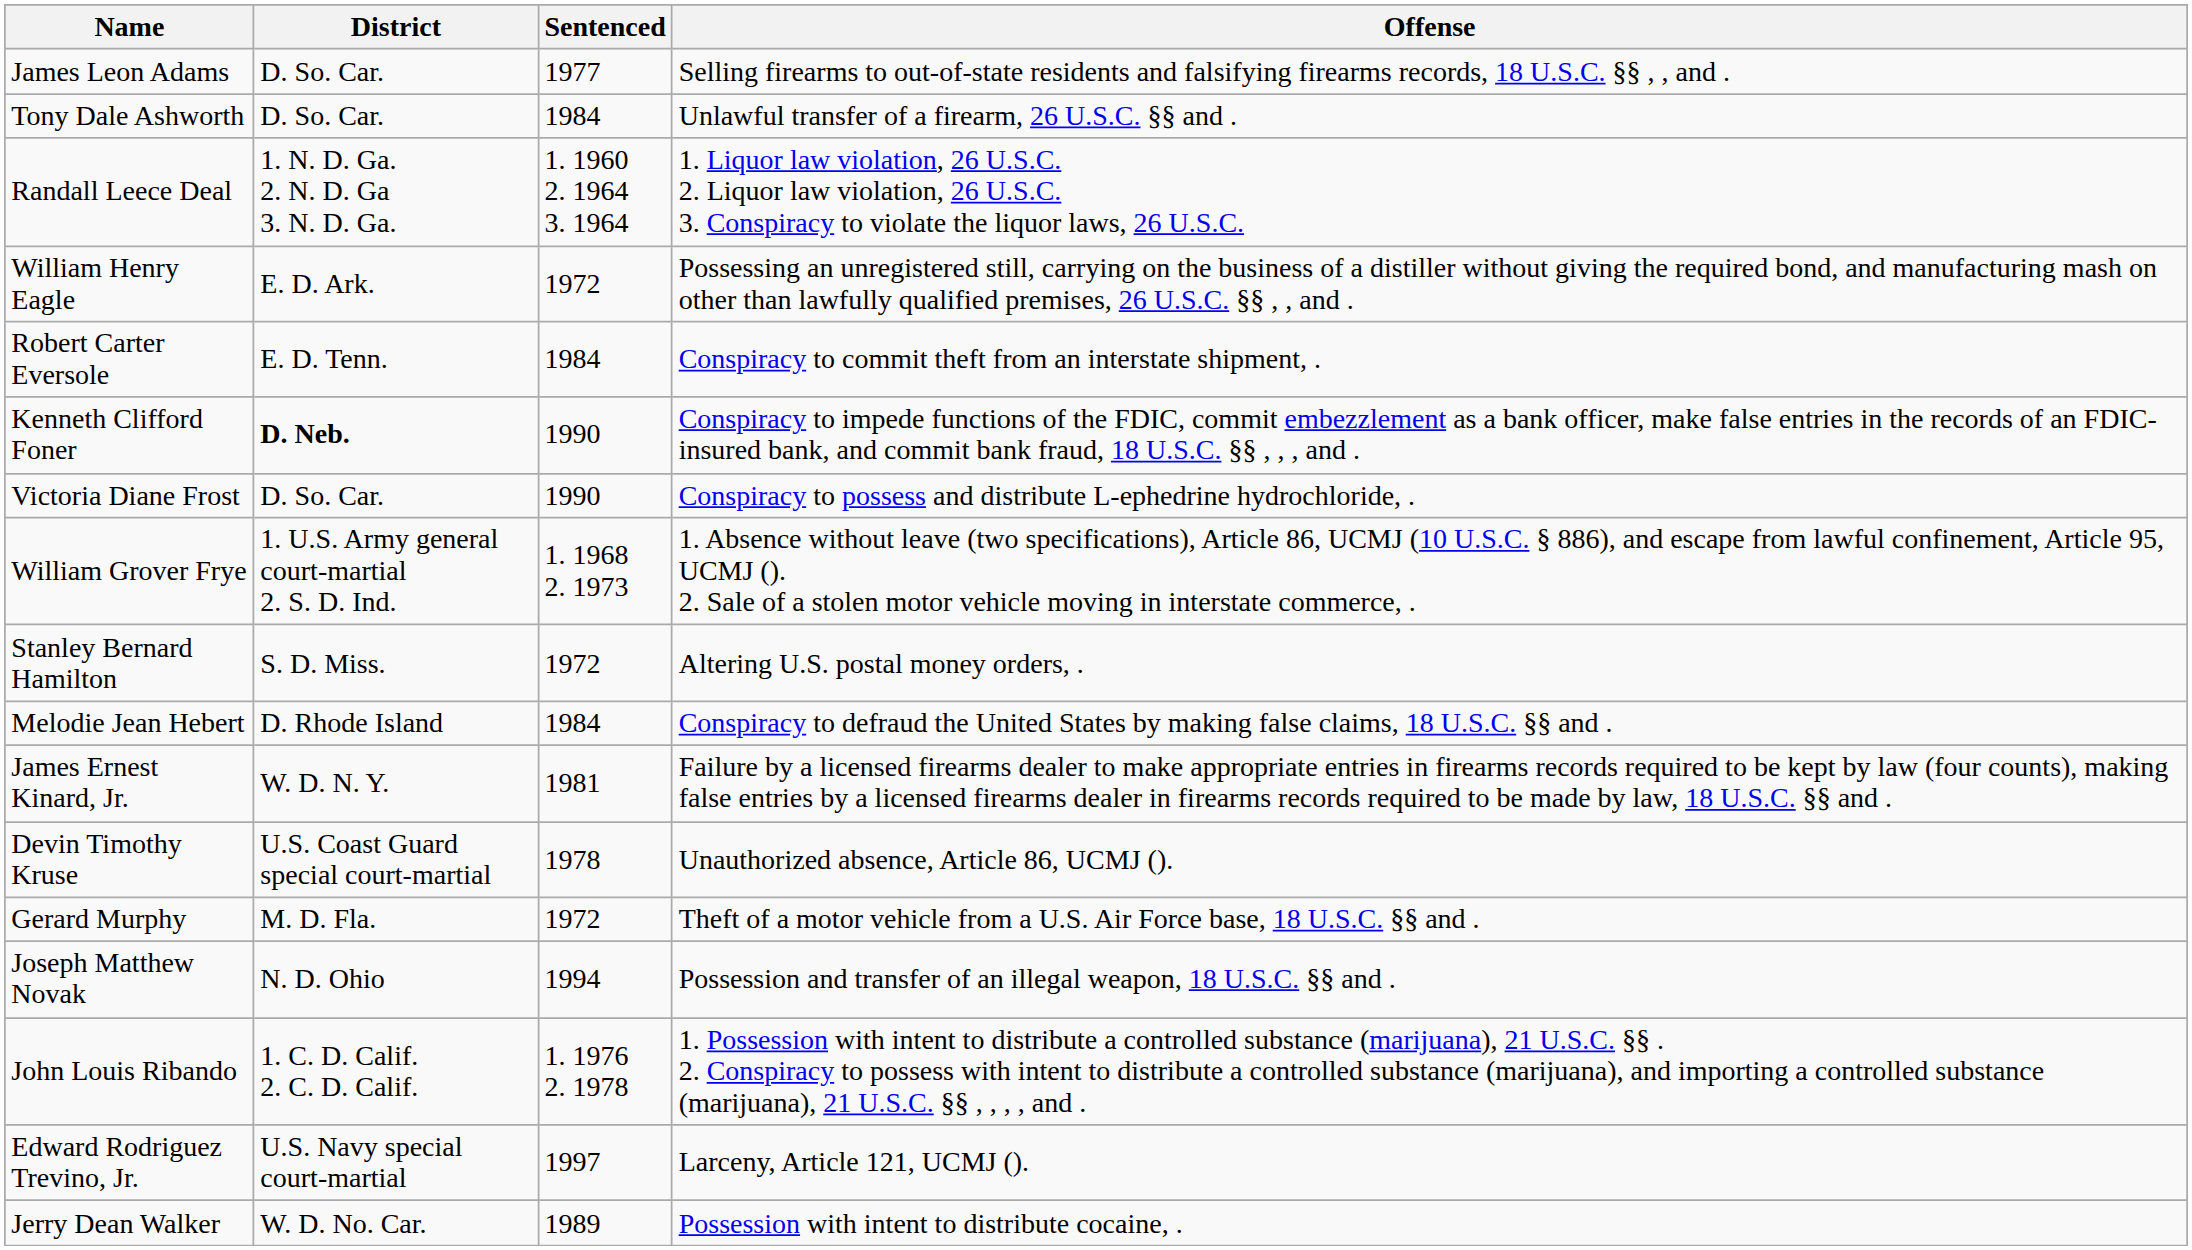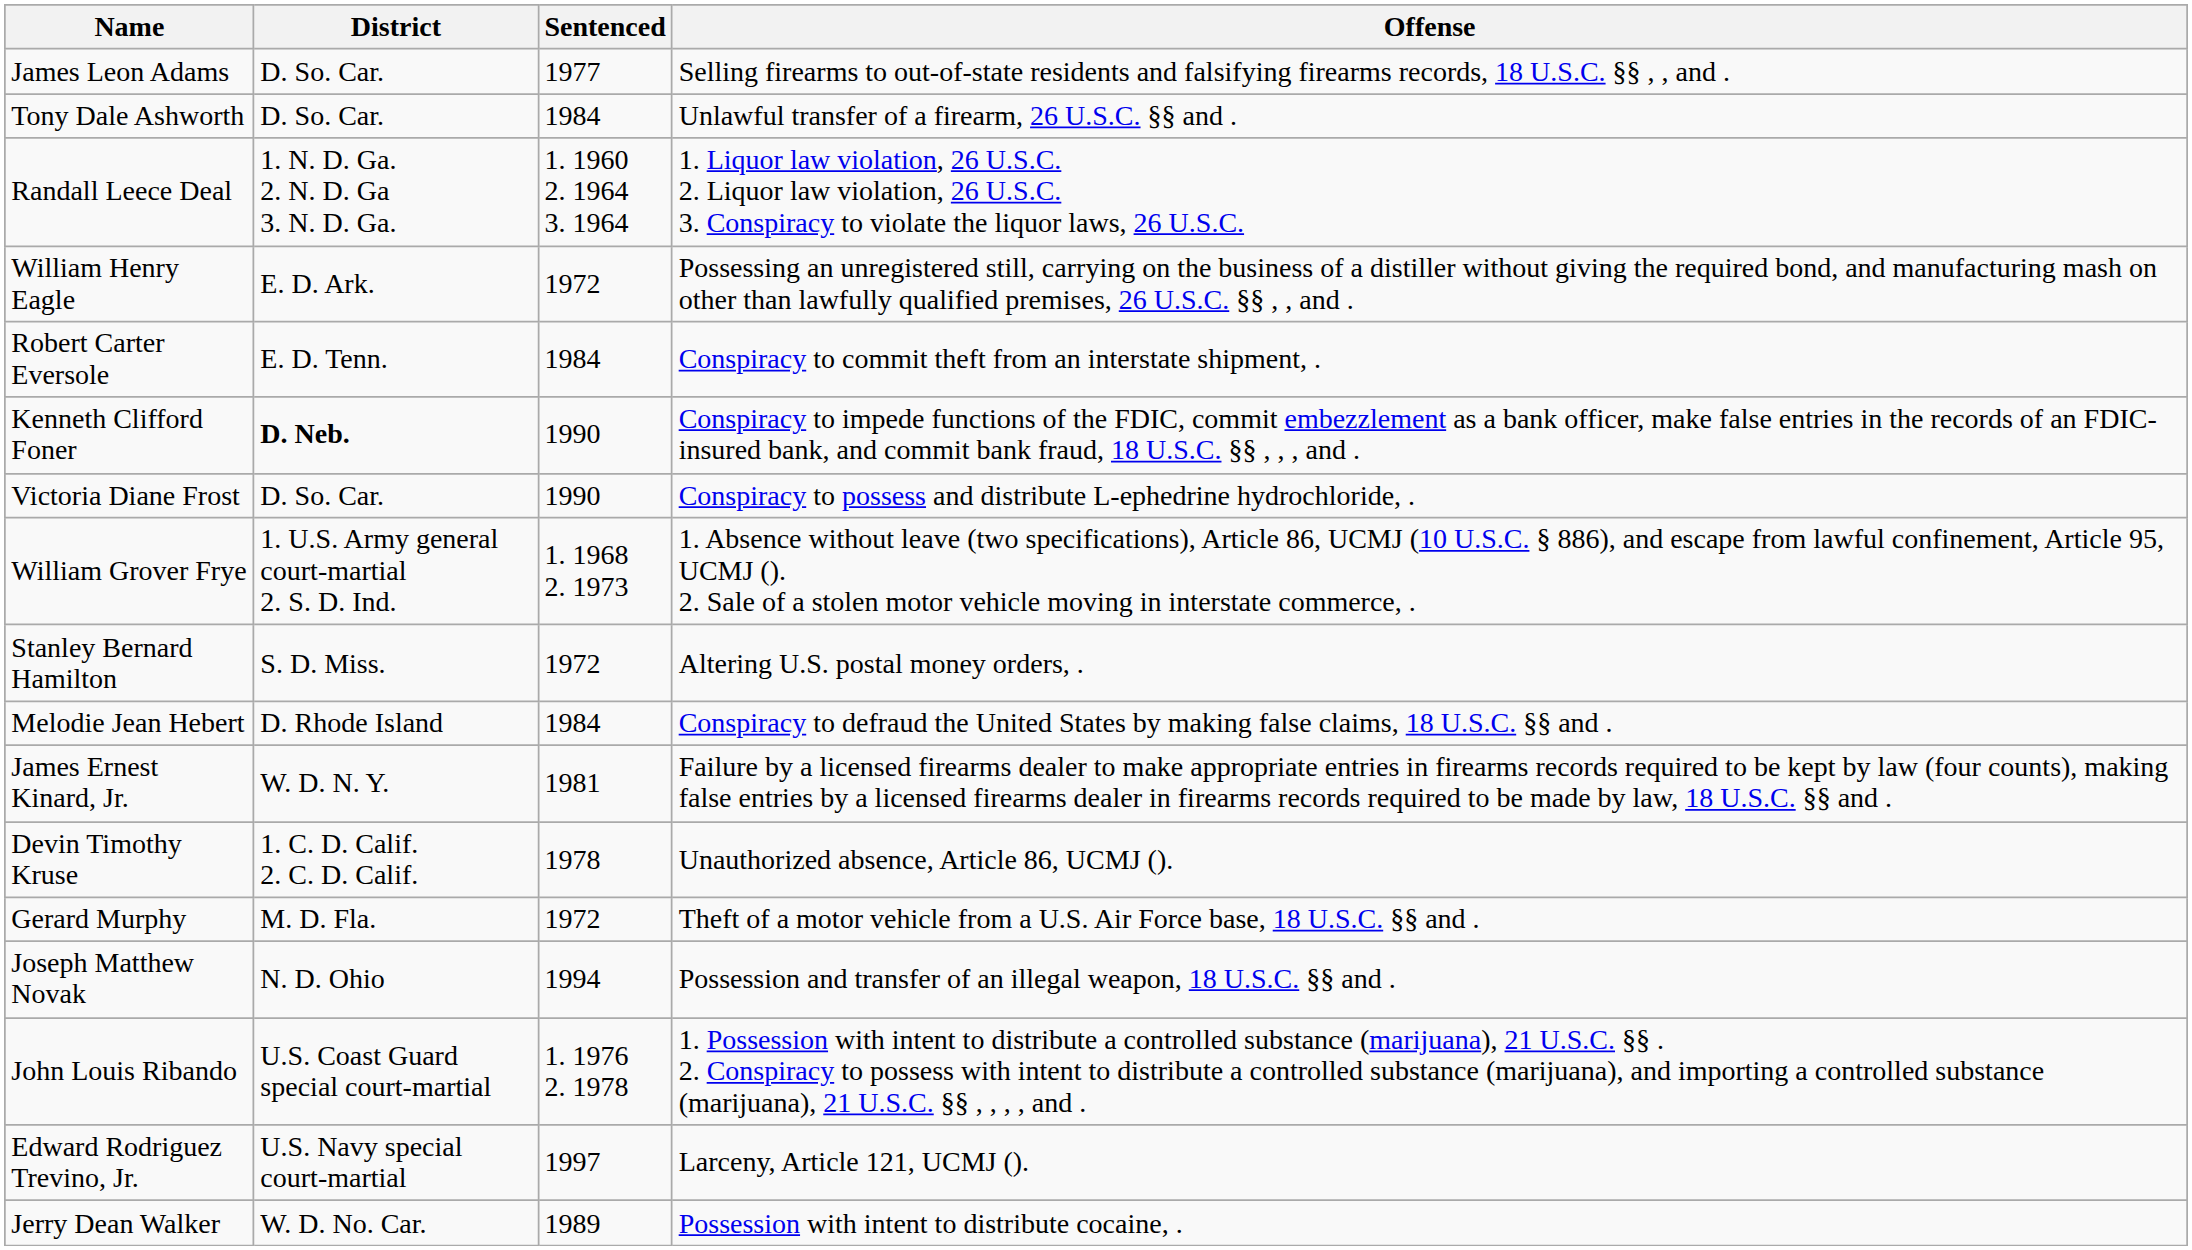Devin Timothy Kruse | District: U.S. Coast Guard special court-martial -> 1. C. D. Calif. 2. C. D. Calif.
John Louis Ribando | District: 1. C. D. Calif. 2. C. D. Calif. -> U.S. Coast Guard special court-martial
